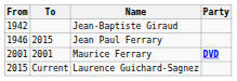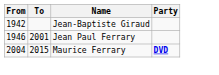Jean Paul Ferrary | To: 2015 -> 2001
Maurice Ferrary | From: 2001 -> 2004
Maurice Ferrary | To: 2001 -> 2015
- row: 2015 | Current | Laurence Guichard-Sagnez
